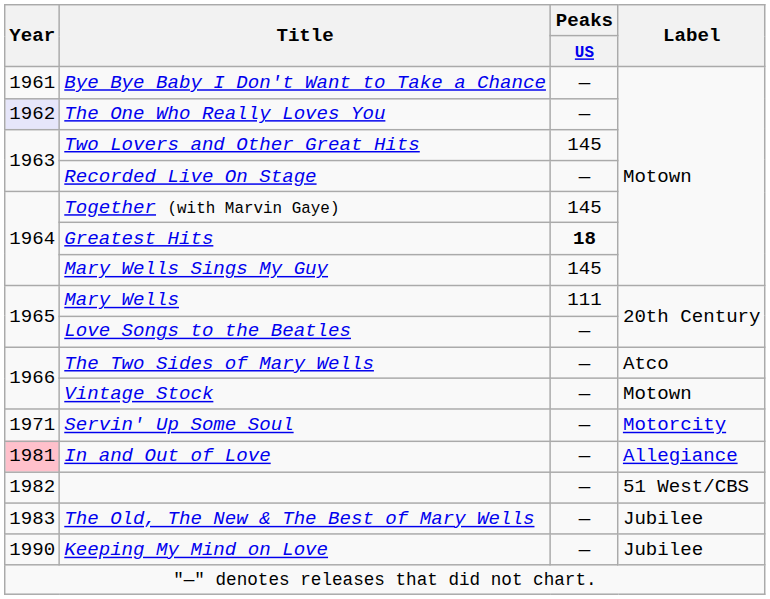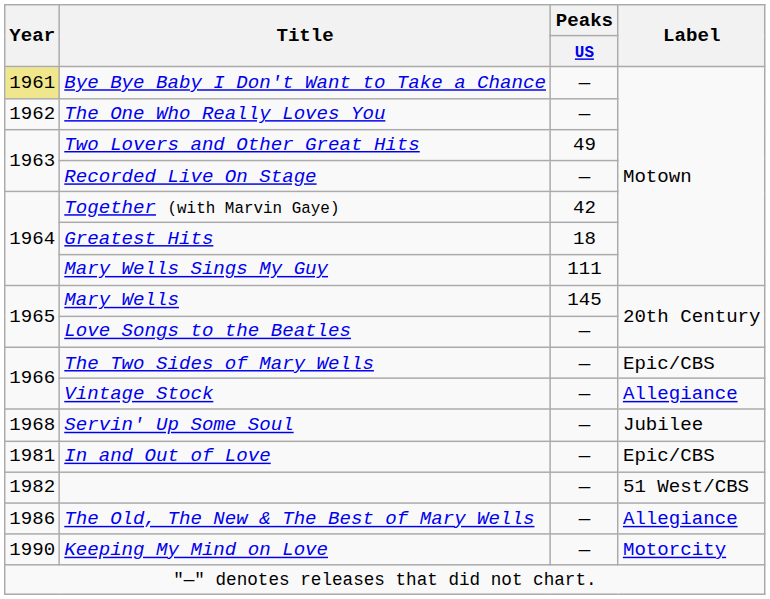Bye Bye Baby I Don't Want to Take a Chance | Year: no background -> khaki background
The One Who Really Loves You | Year: lavender background -> no background
Two Lovers and Other Great Hits | Peaks / US: 145 -> 49
Together (with Marvin Gaye) | Peaks / US: 145 -> 42
Greatest Hits | Peaks / US: bold -> normal
Mary Wells Sings My Guy | Peaks / US: 145 -> 111
Mary Wells | Peaks / US: 111 -> 145
The Two Sides of Mary Wells | Label: Atco -> Epic/CBS
Vintage Stock | Label: Motown -> Allegiance
Servin' Up Some Soul | Year: 1971 -> 1968
Servin' Up Some Soul | Label: Motorcity -> Jubilee
In and Out of Love | Year: pink background -> no background
In and Out of Love | Label: Allegiance -> Epic/CBS
The Old, The New & The Best of Mary Wells | Year: 1983 -> 1986
The Old, The New & The Best of Mary Wells | Label: Jubilee -> Allegiance
Keeping My Mind on Love | Label: Jubilee -> Motorcity
